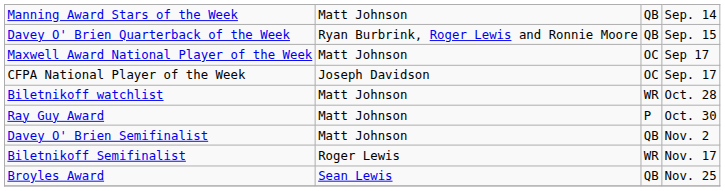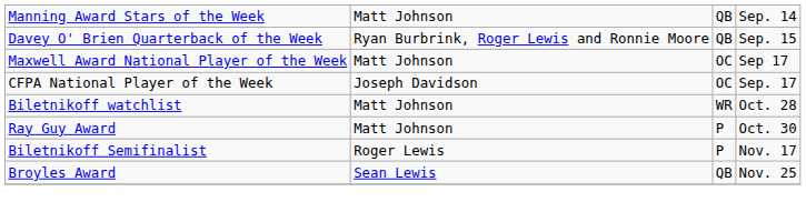- row: Davey O' Brien Semifinalist | Matt Johnson | QB | Nov. 2
Biletnikoff Semifinalist | column 3: WR -> P
